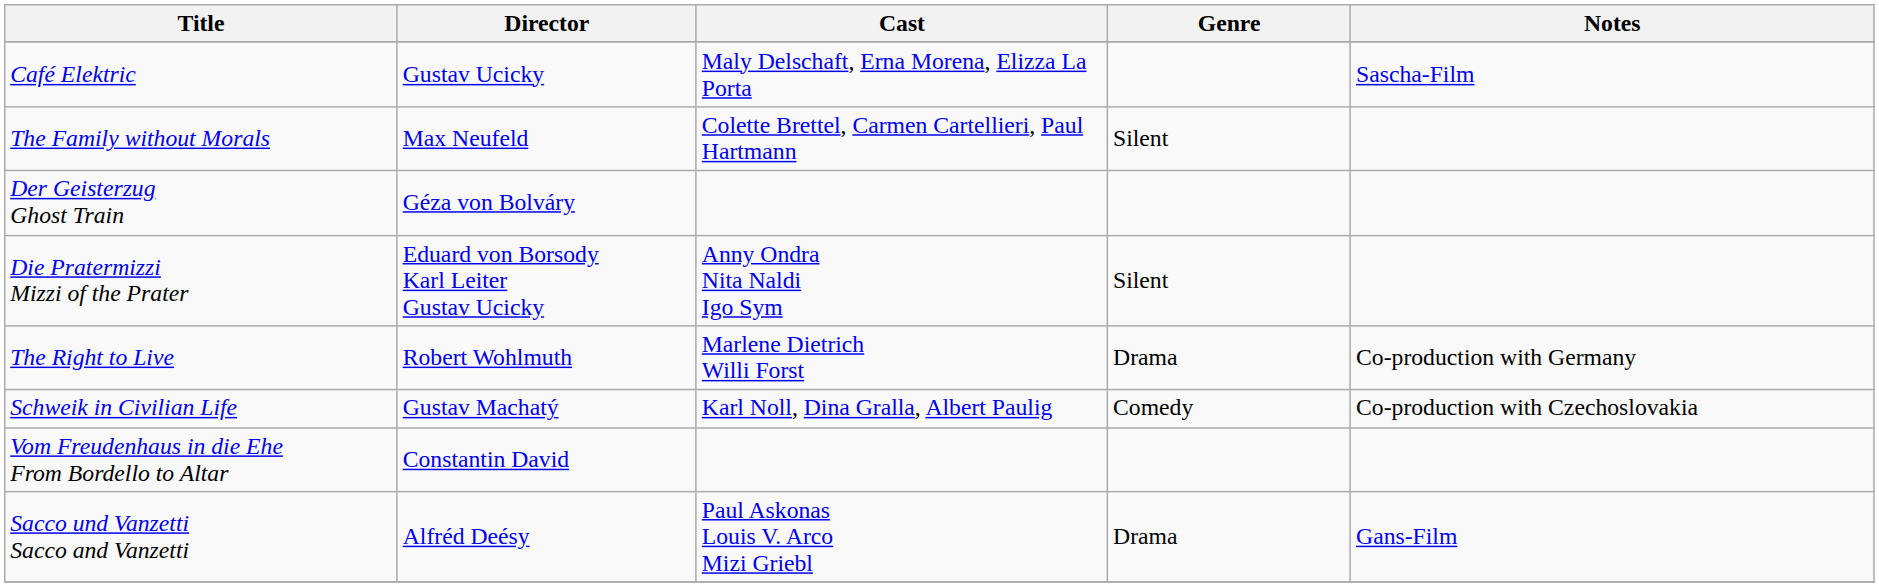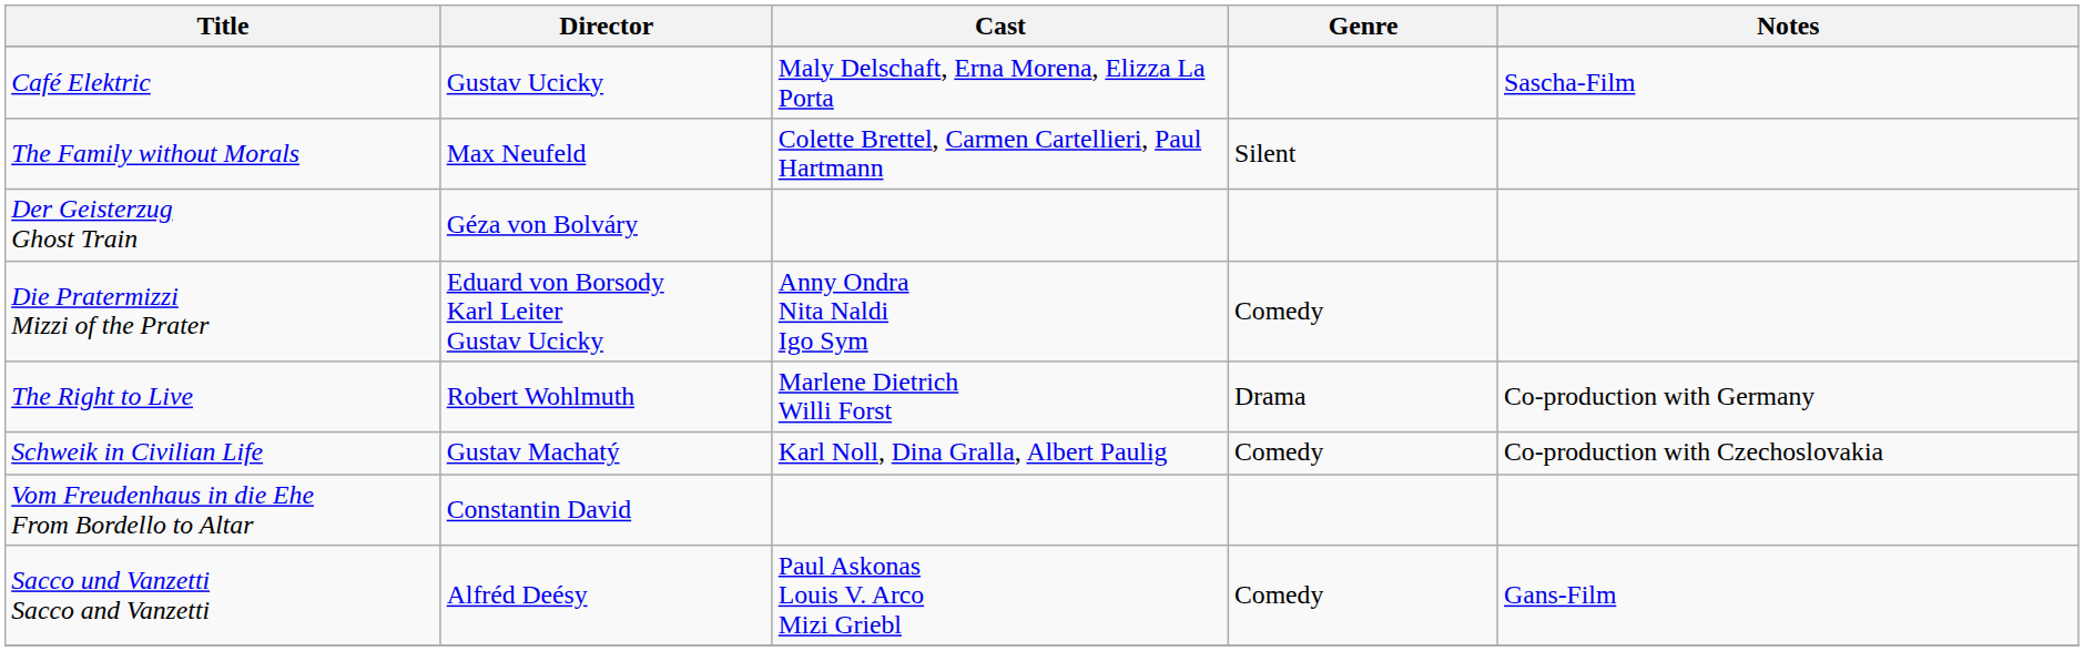Die Pratermizzi Mizzi of the Prater | Genre: Silent -> Comedy
Sacco und Vanzetti Sacco and Vanzetti | Genre: Drama -> Comedy
